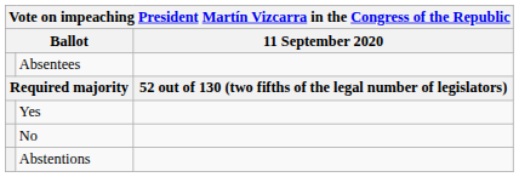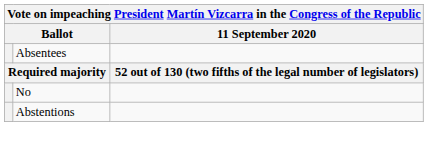- row: Yes
